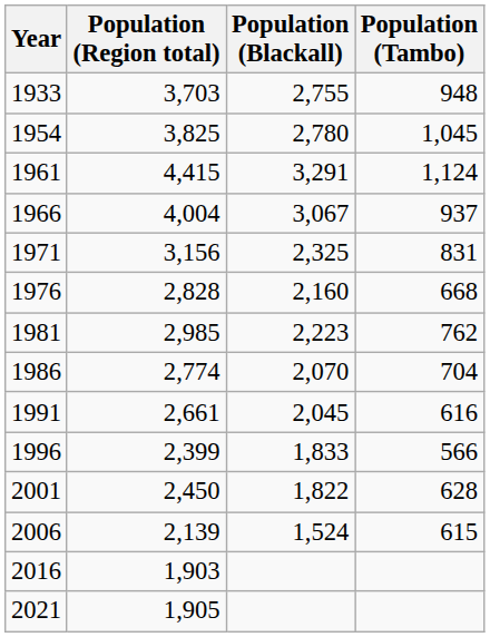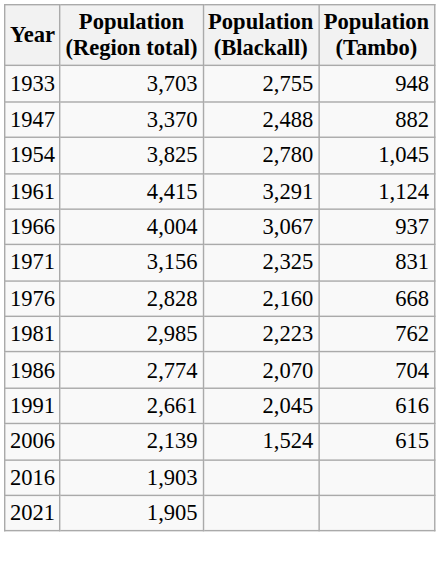+ row: 1947 | 3,370 | 2,488 | 882
- row: 1996 | 2,399 | 1,833 | 566
- row: 2001 | 2,450 | 1,822 | 628
